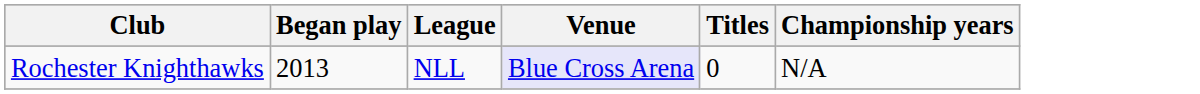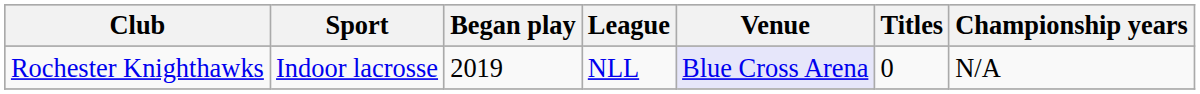+ column: Sport | Indoor lacrosse
Rochester Knighthawks | Began play: 2013 -> 2019
